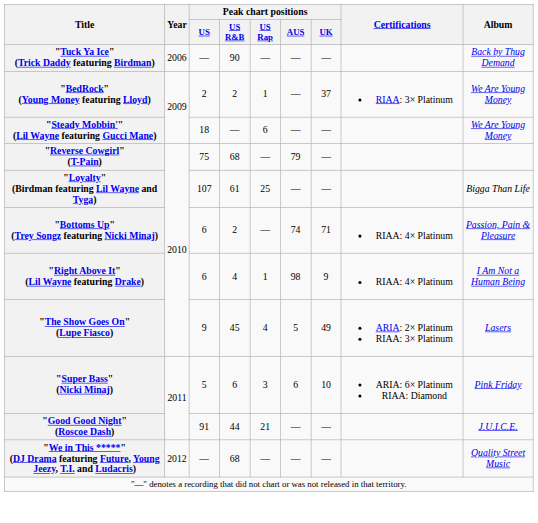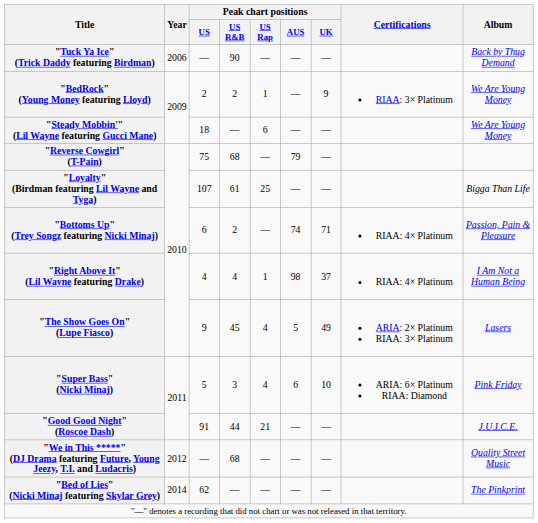"BedRock" (Young Money featuring Lloyd) | Peak chart positions / UK: 37 -> 9
"Right Above It" (Lil Wayne featuring Drake) | Peak chart positions / US: 6 -> 4
"Right Above It" (Lil Wayne featuring Drake) | Peak chart positions / UK: 9 -> 37
"Super Bass" (Nicki Minaj) | Peak chart positions / US R&B: 6 -> 3
"Super Bass" (Nicki Minaj) | Peak chart positions / US Rap: 3 -> 4
+ row: "Bed of Lies" (Nicki Minaj featuring Skylar Grey) | 2014 | 62 | — | — | — | — | The Pinkprint
